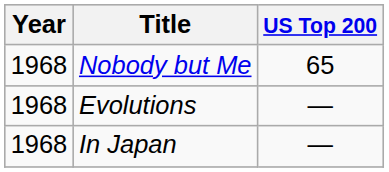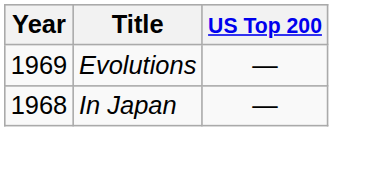- row: 1968 | Nobody but Me | 65
Evolutions | Year: 1968 -> 1969
